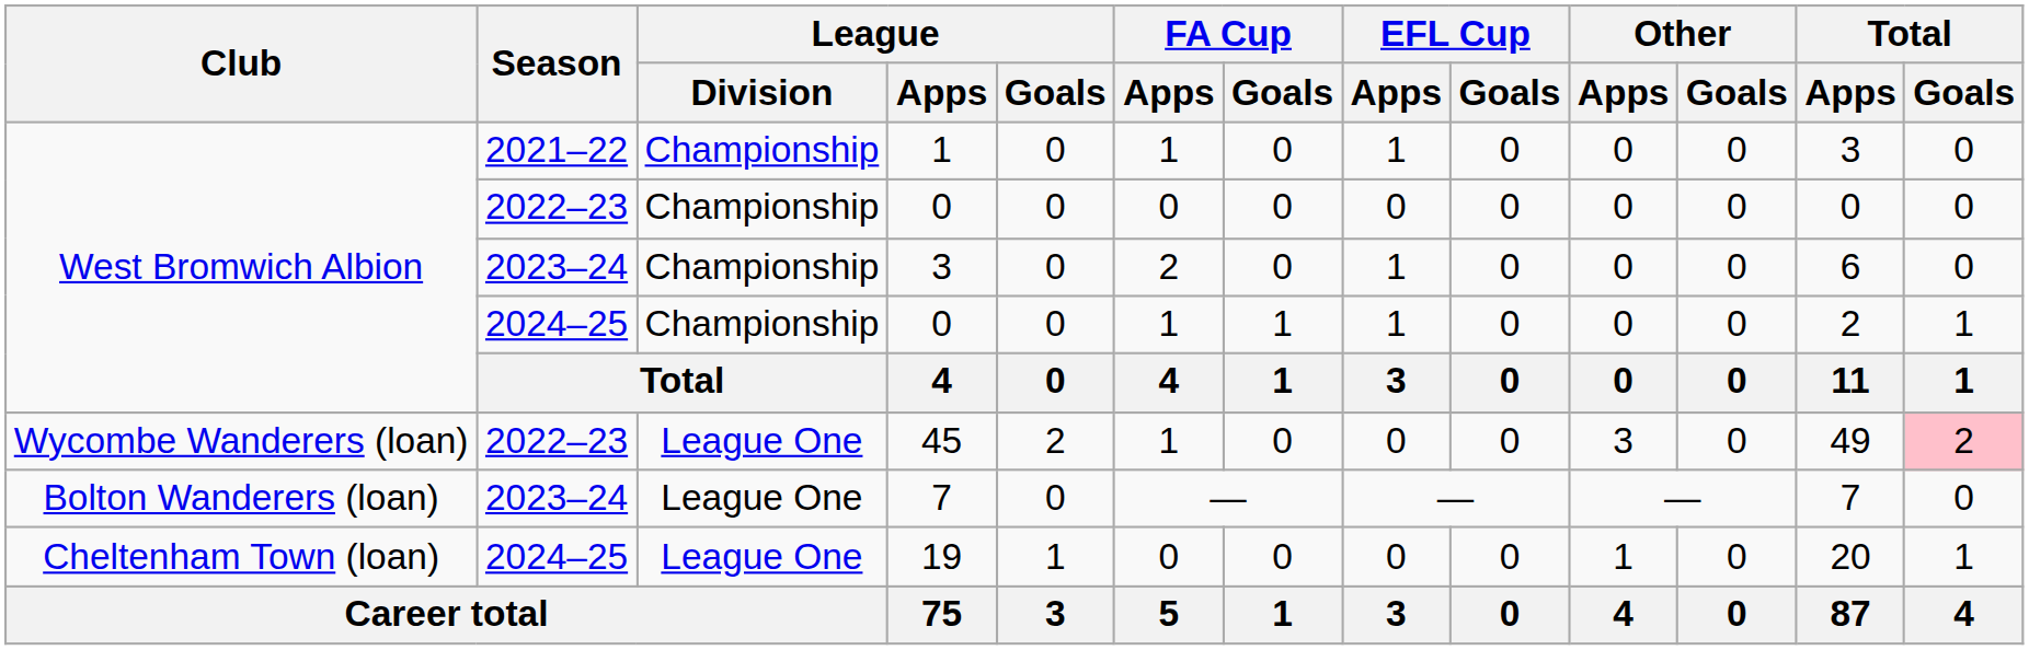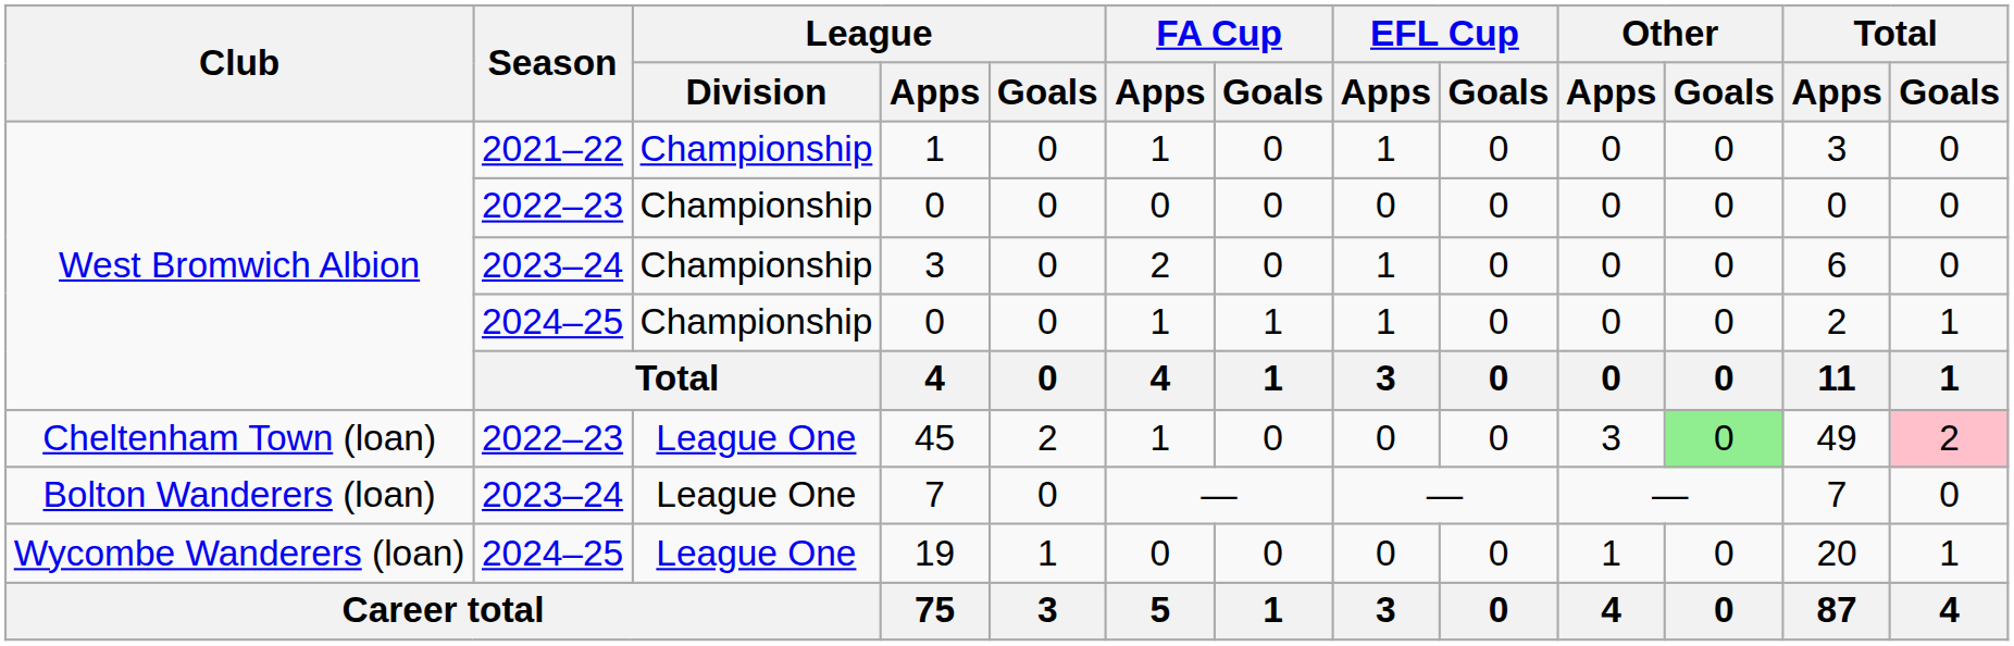45 | Club: Wycombe Wanderers (loan) -> Cheltenham Town (loan)
45 | Other / Goals: no background -> lightgreen background
19 | Club: Cheltenham Town (loan) -> Wycombe Wanderers (loan)
